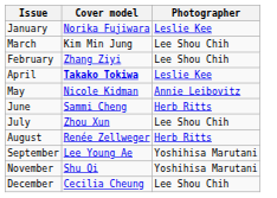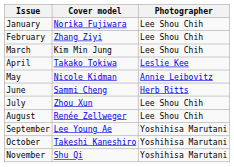January | Photographer: Leslie Kee -> Lee Shou Chih
rows swapped: February <-> March
April | Cover model: bold -> normal
August | Photographer: Herb Ritts -> Lee Shou Chih
+ row: October | Takeshi Kaneshiro | Yoshihisa Marutani
- row: December | Cecilia Cheung | Lee Shou Chih
